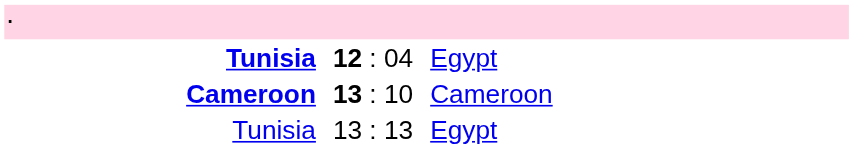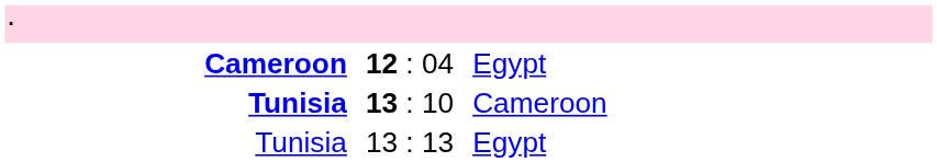12 : 04 | column 1: Tunisia -> Cameroon
13 : 10 | column 1: Cameroon -> Tunisia
